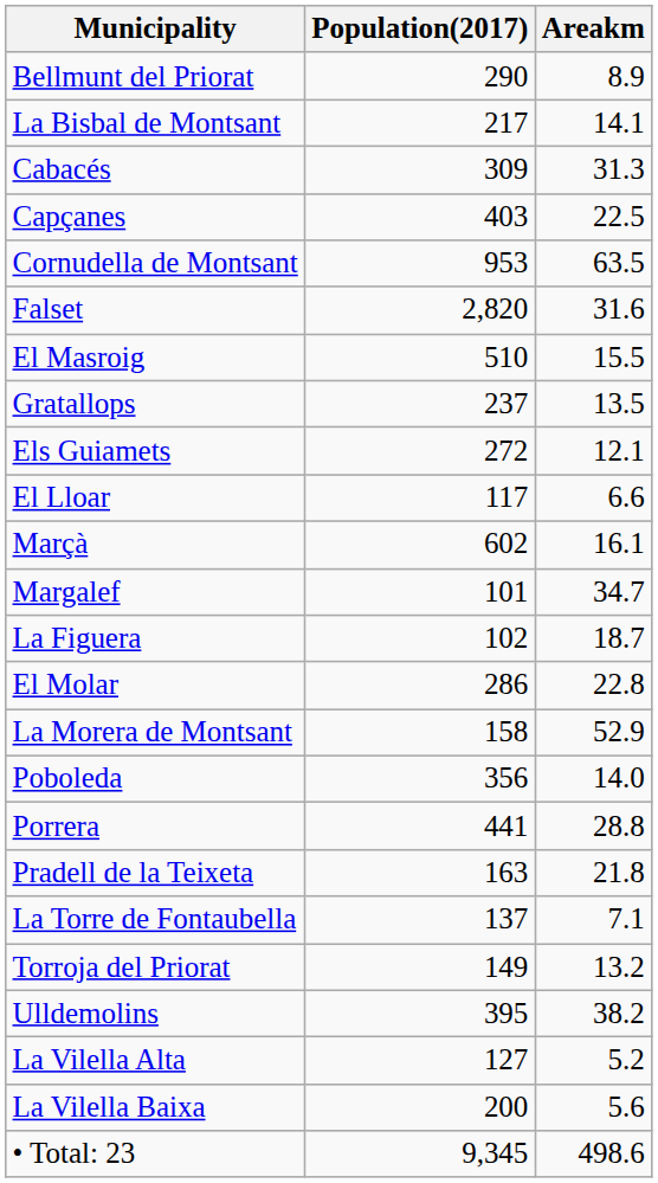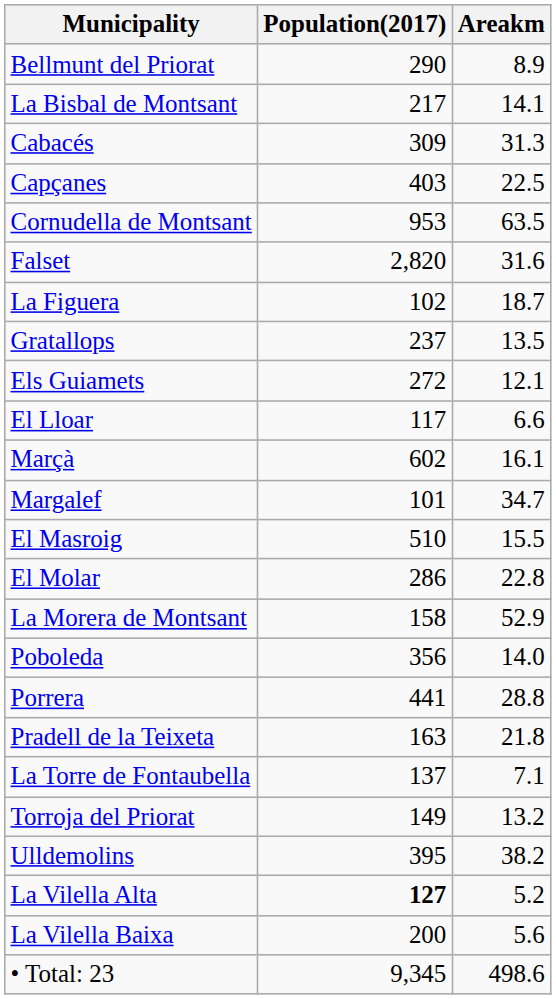rows swapped: La Figuera <-> El Masroig
La Vilella Alta | Population(2017): normal -> bold
